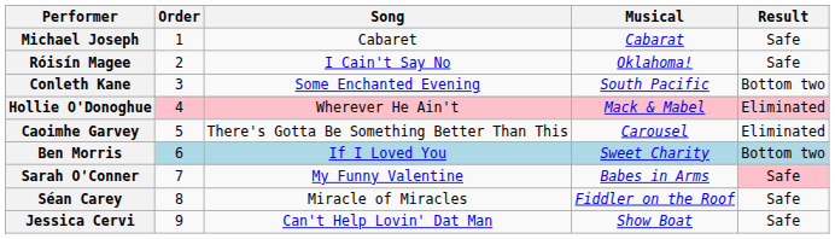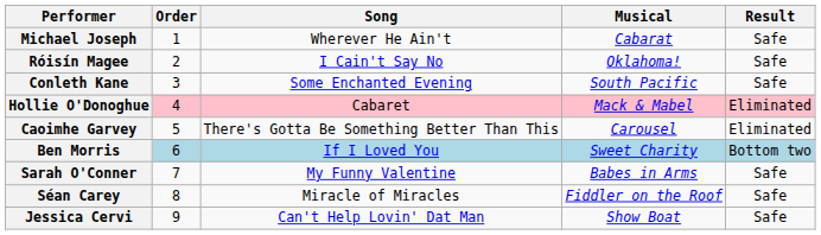Michael Joseph | Song: Cabaret -> Wherever He Ain't
Conleth Kane | Result: Bottom two -> Safe
Hollie O'Donoghue | Song: Wherever He Ain't -> Cabaret
Sarah O'Conner | Result: pink background -> no background
